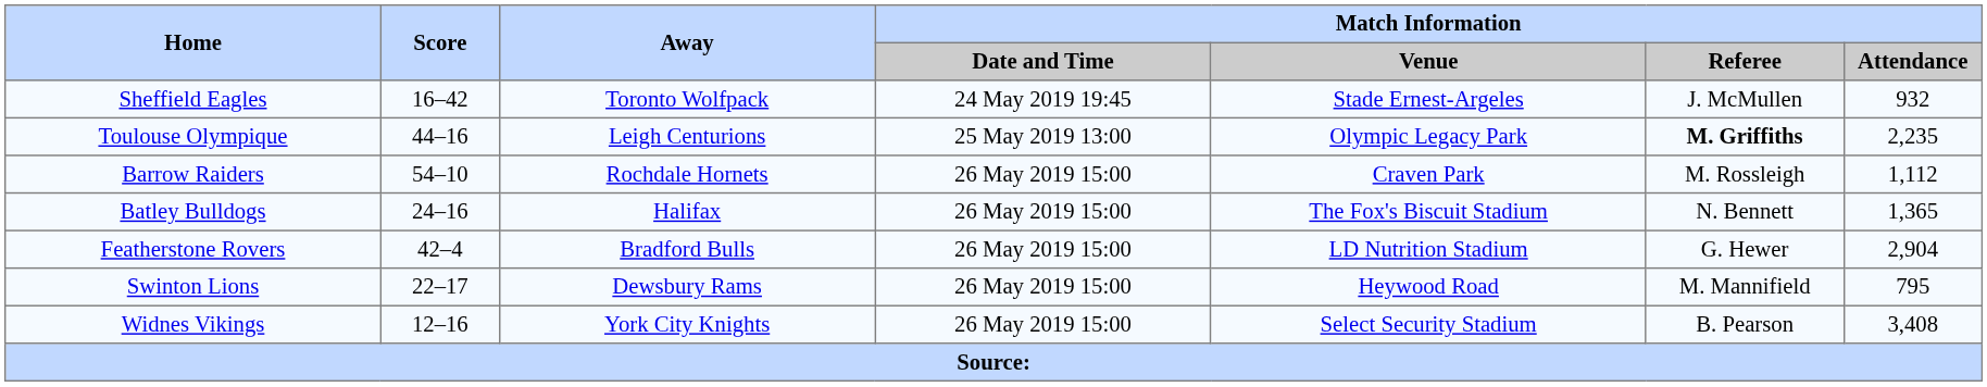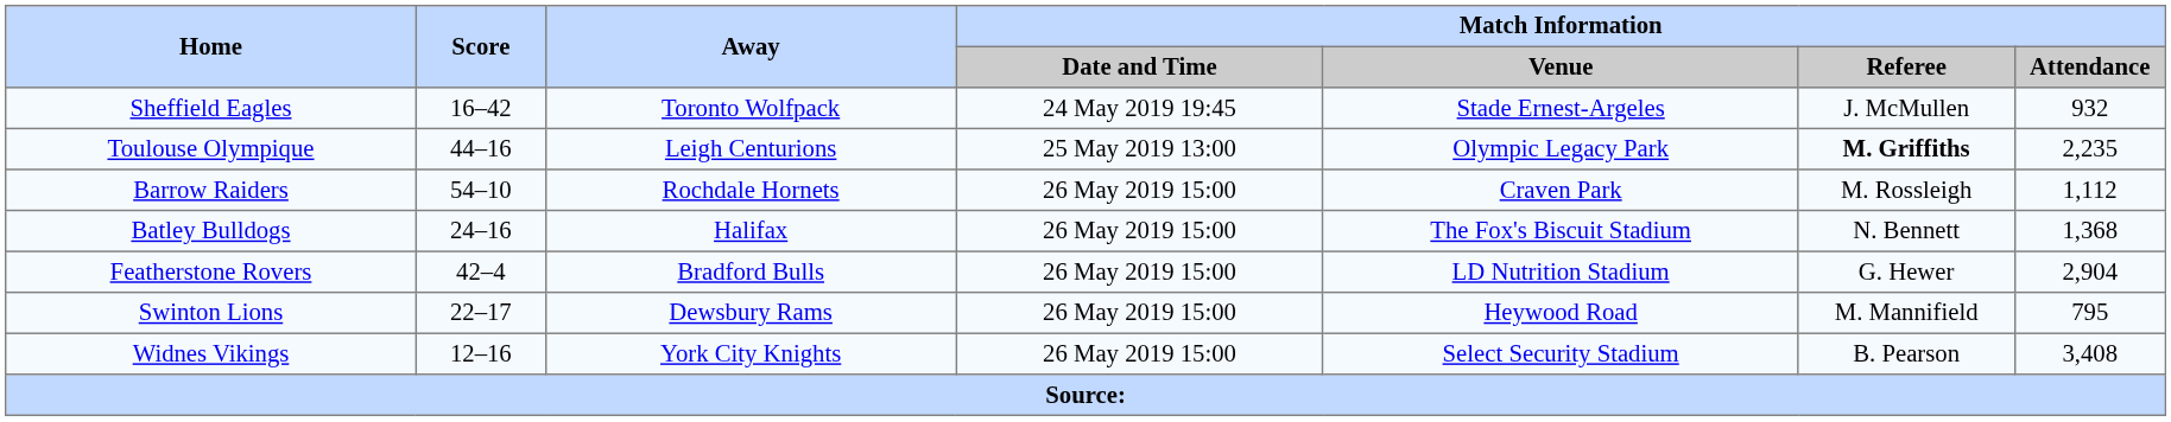Batley Bulldogs | Match Information / Attendance: 1,365 -> 1,368
